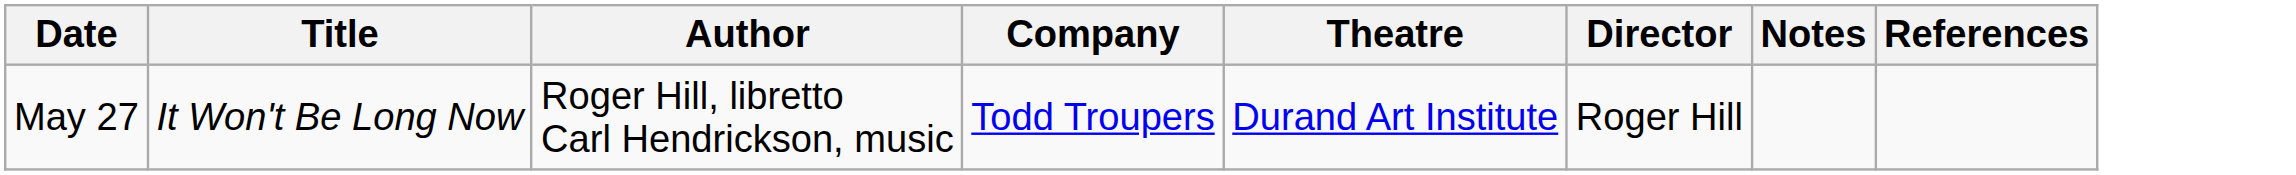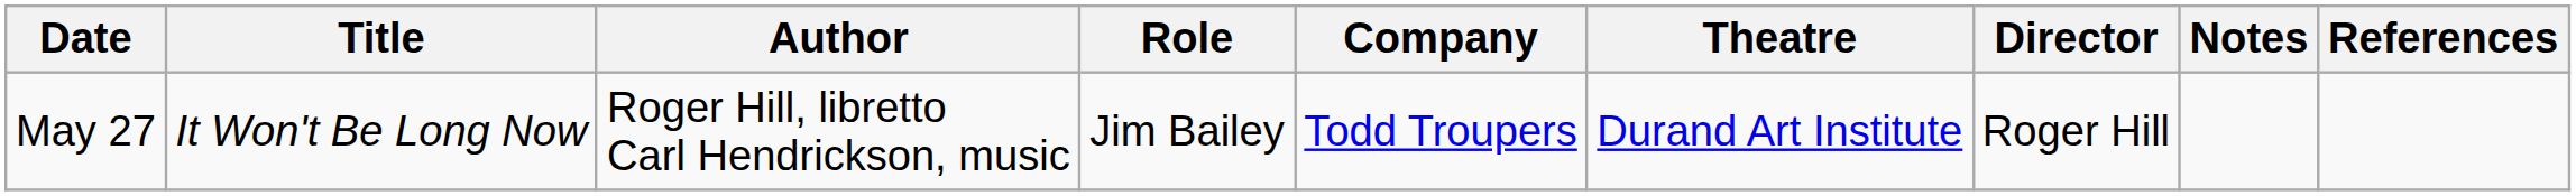+ column: Role | Jim Bailey
